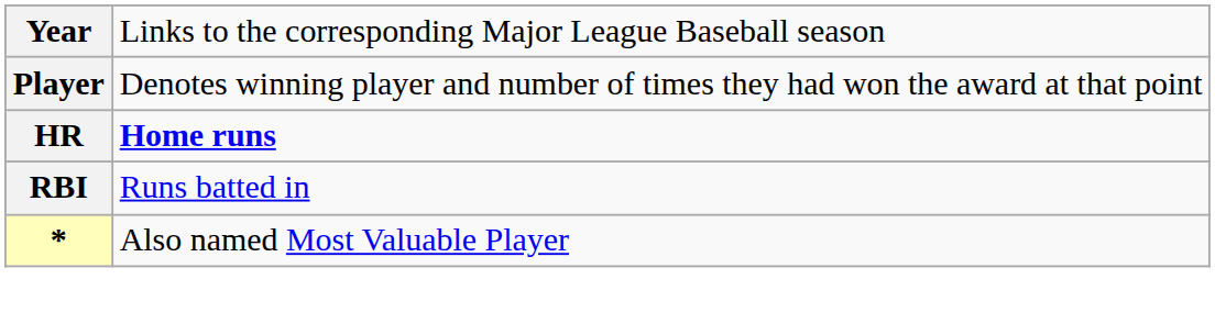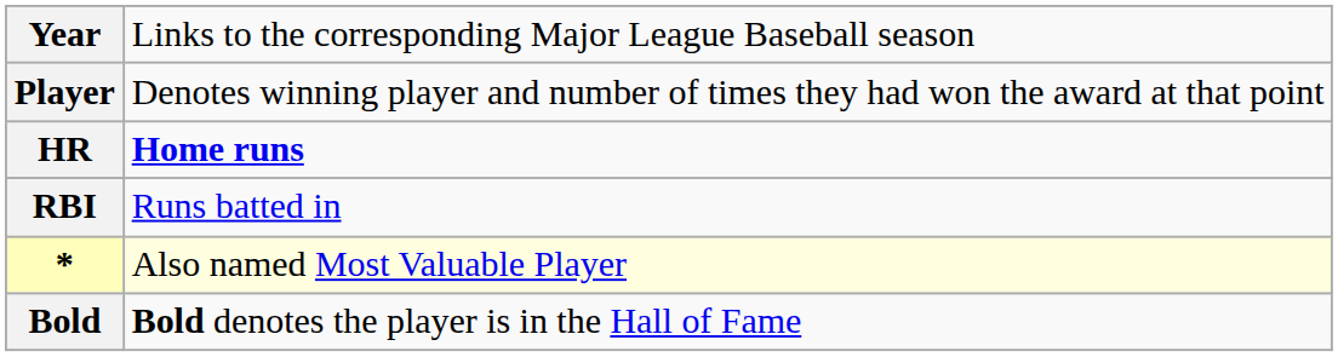* | column 2: no background -> lightyellow background
+ row: Bold | Bold denotes the player is in the Hall of Fame
